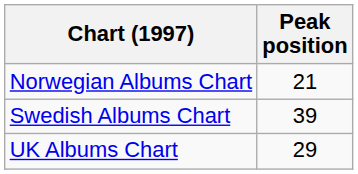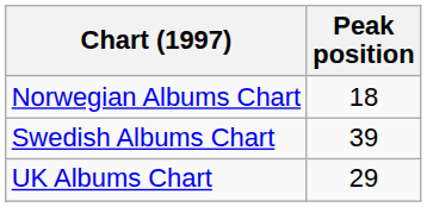Norwegian Albums Chart | Peak position: 21 -> 18
